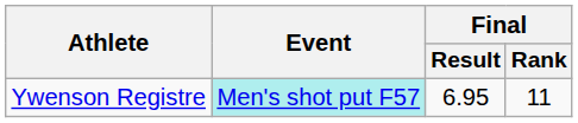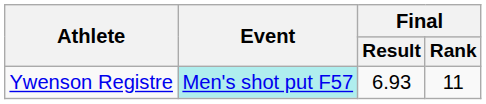Ywenson Registre | Final / Result: 6.95 -> 6.93
